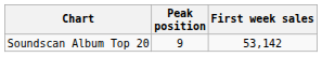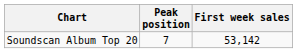Soundscan Album Top 20 | Peak position: 9 -> 7
